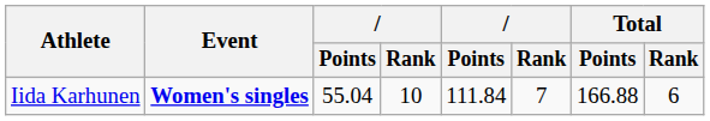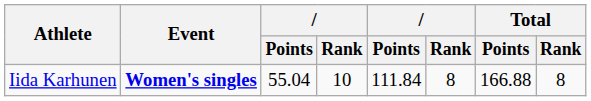Iida Karhunen | column 6: 7 -> 8
Iida Karhunen | Total / Rank: 6 -> 8
